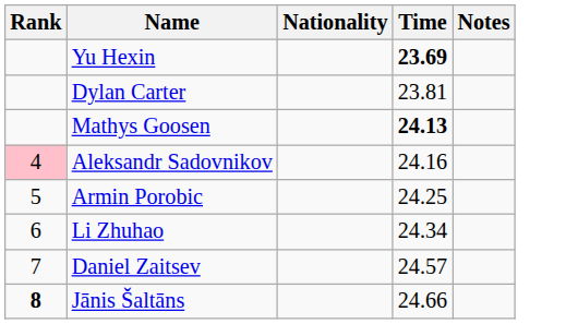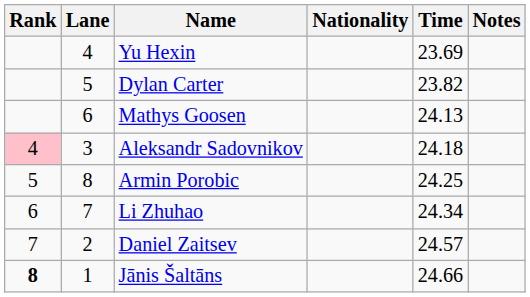+ column: Lane | 4 | 5 | 6 | 3 | 8 | 7 | 2 | 1
Yu Hexin | Time: bold -> normal
Dylan Carter | Time: 23.81 -> 23.82
Mathys Goosen | Time: bold -> normal
Aleksandr Sadovnikov | Time: 24.16 -> 24.18
